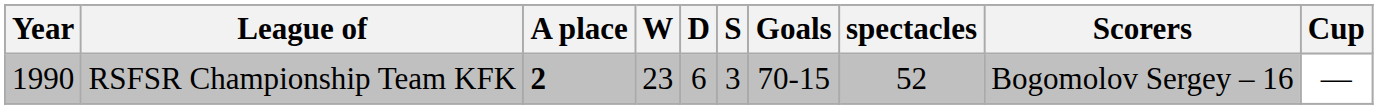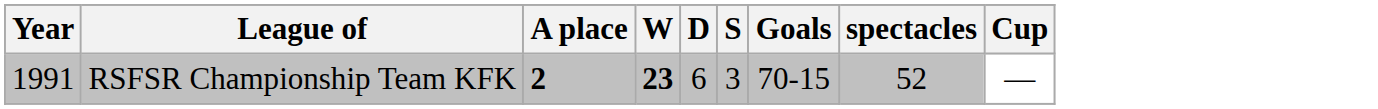- column: Scorers | Bogomolov Sergey – 16
RSFSR Championship Team KFK | Year: 1990 -> 1991
RSFSR Championship Team KFK | W: normal -> bold
